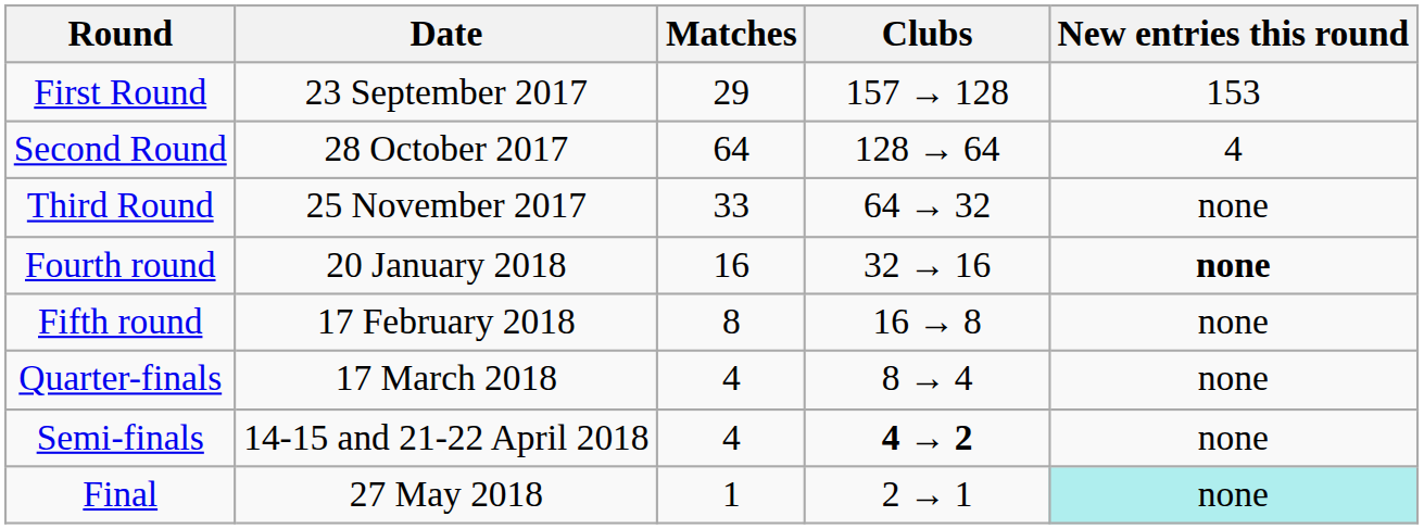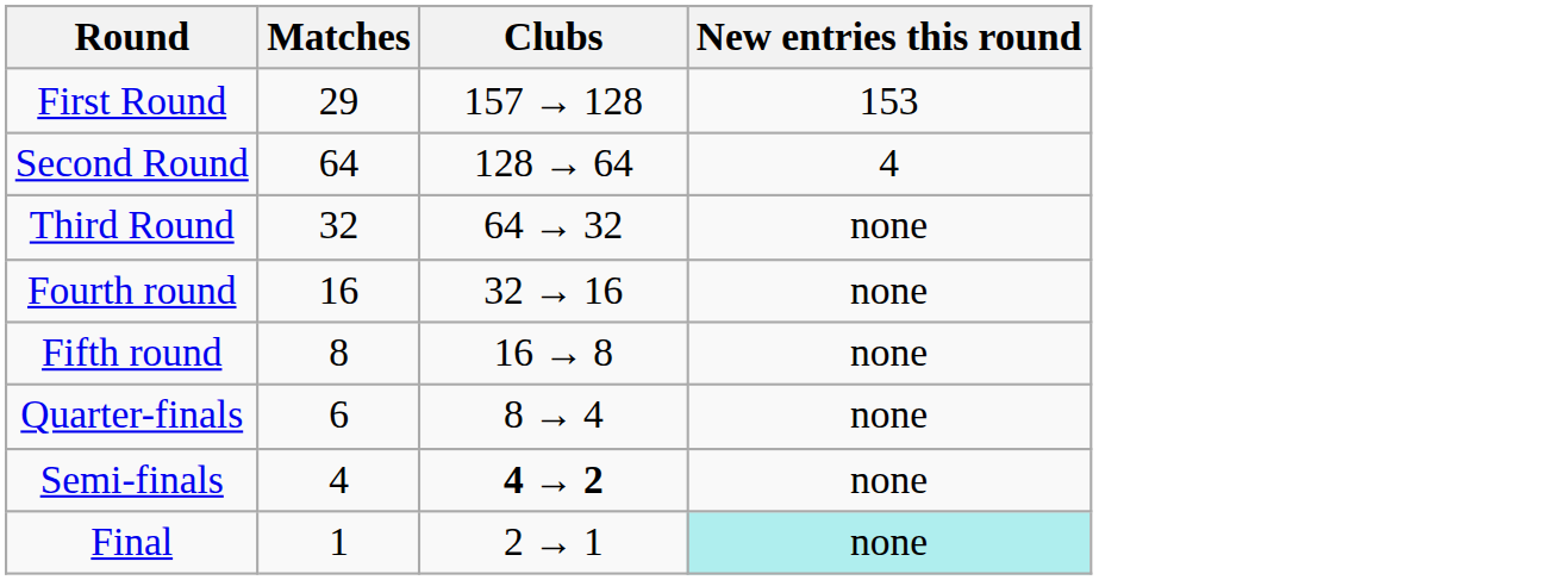- column: Date | 23 September 2017 | 28 October 2017 | 25 November 2017 | 20 January 2018 | 17 February 2018 | 17 March 2018 | 14-15 and 21-22 April 2018 | 27 May 2018
Third Round | Matches: 33 -> 32
Fourth round | New entries this round: bold -> normal
Quarter-finals | Matches: 4 -> 6
